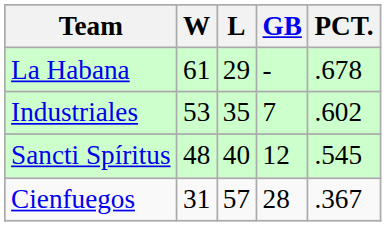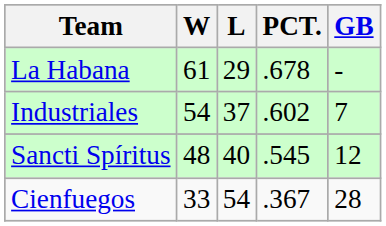columns swapped: PCT. <-> GB
Industriales | W: 53 -> 54
Industriales | L: 35 -> 37
Cienfuegos | W: 31 -> 33
Cienfuegos | L: 57 -> 54
